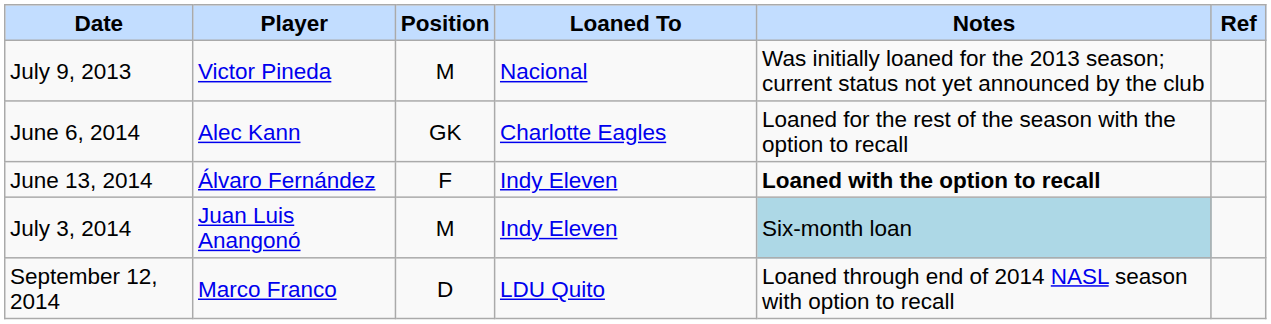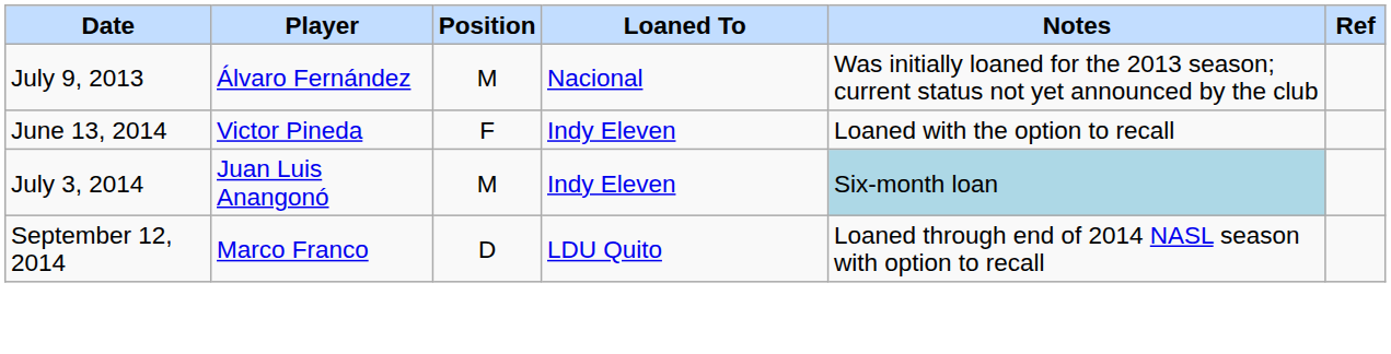July 9, 2013 | Player: Victor Pineda -> Álvaro Fernández
- row: June 6, 2014 | Alec Kann | GK | Charlotte Eagles | Loaned for the rest of the season with the option to recall
June 13, 2014 | Player: Álvaro Fernández -> Victor Pineda
June 13, 2014 | Notes: bold -> normal
